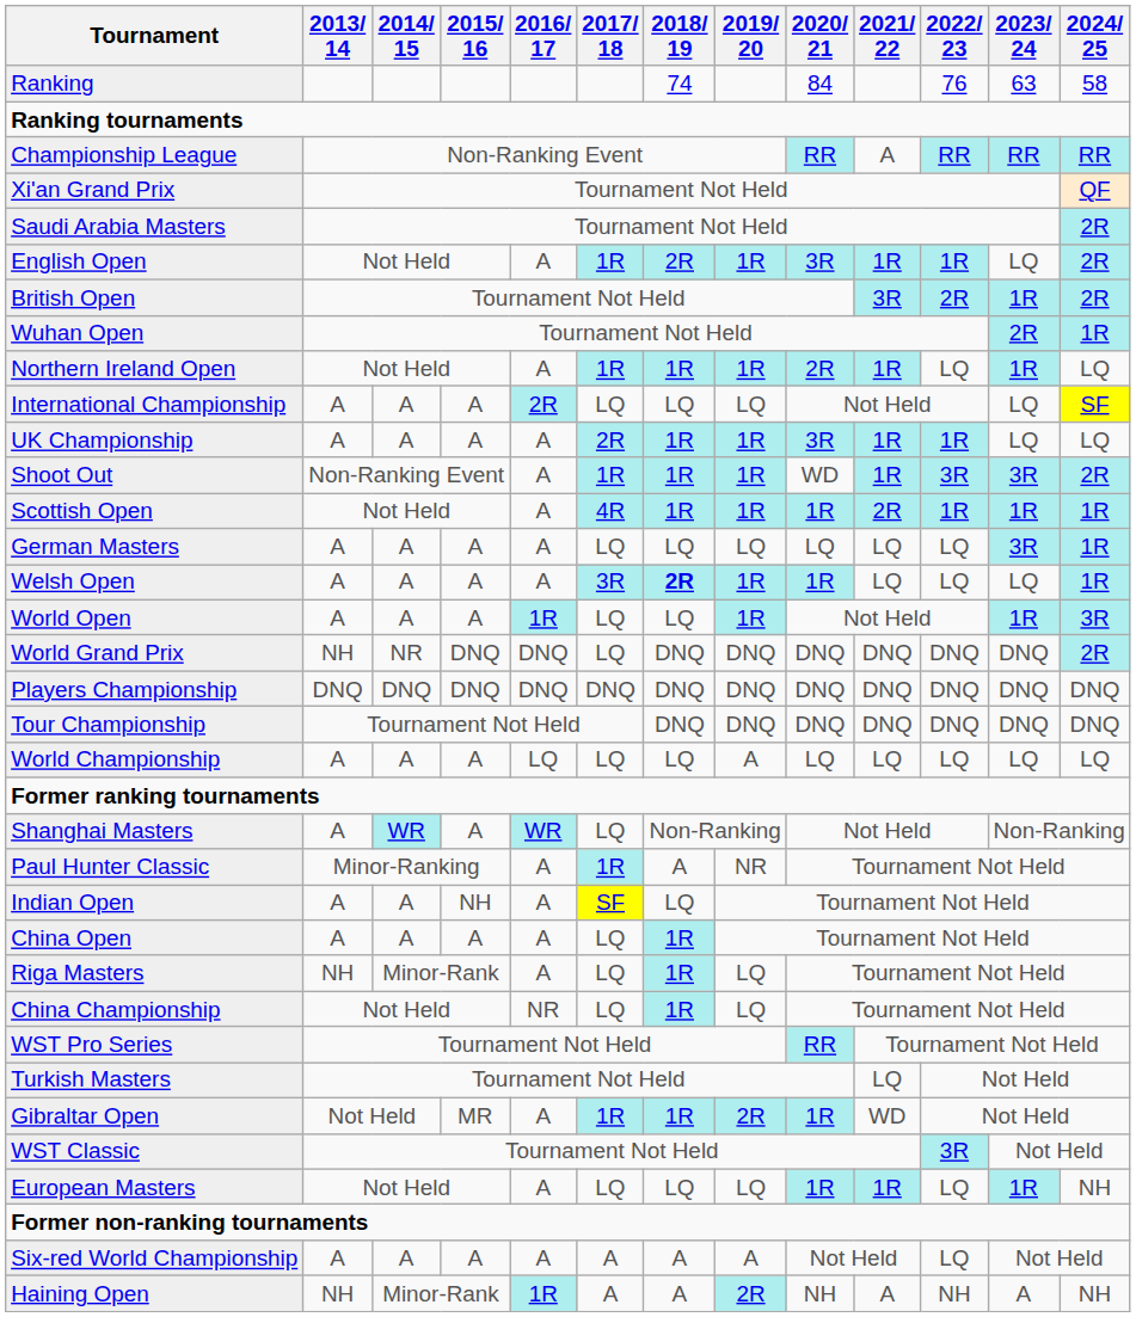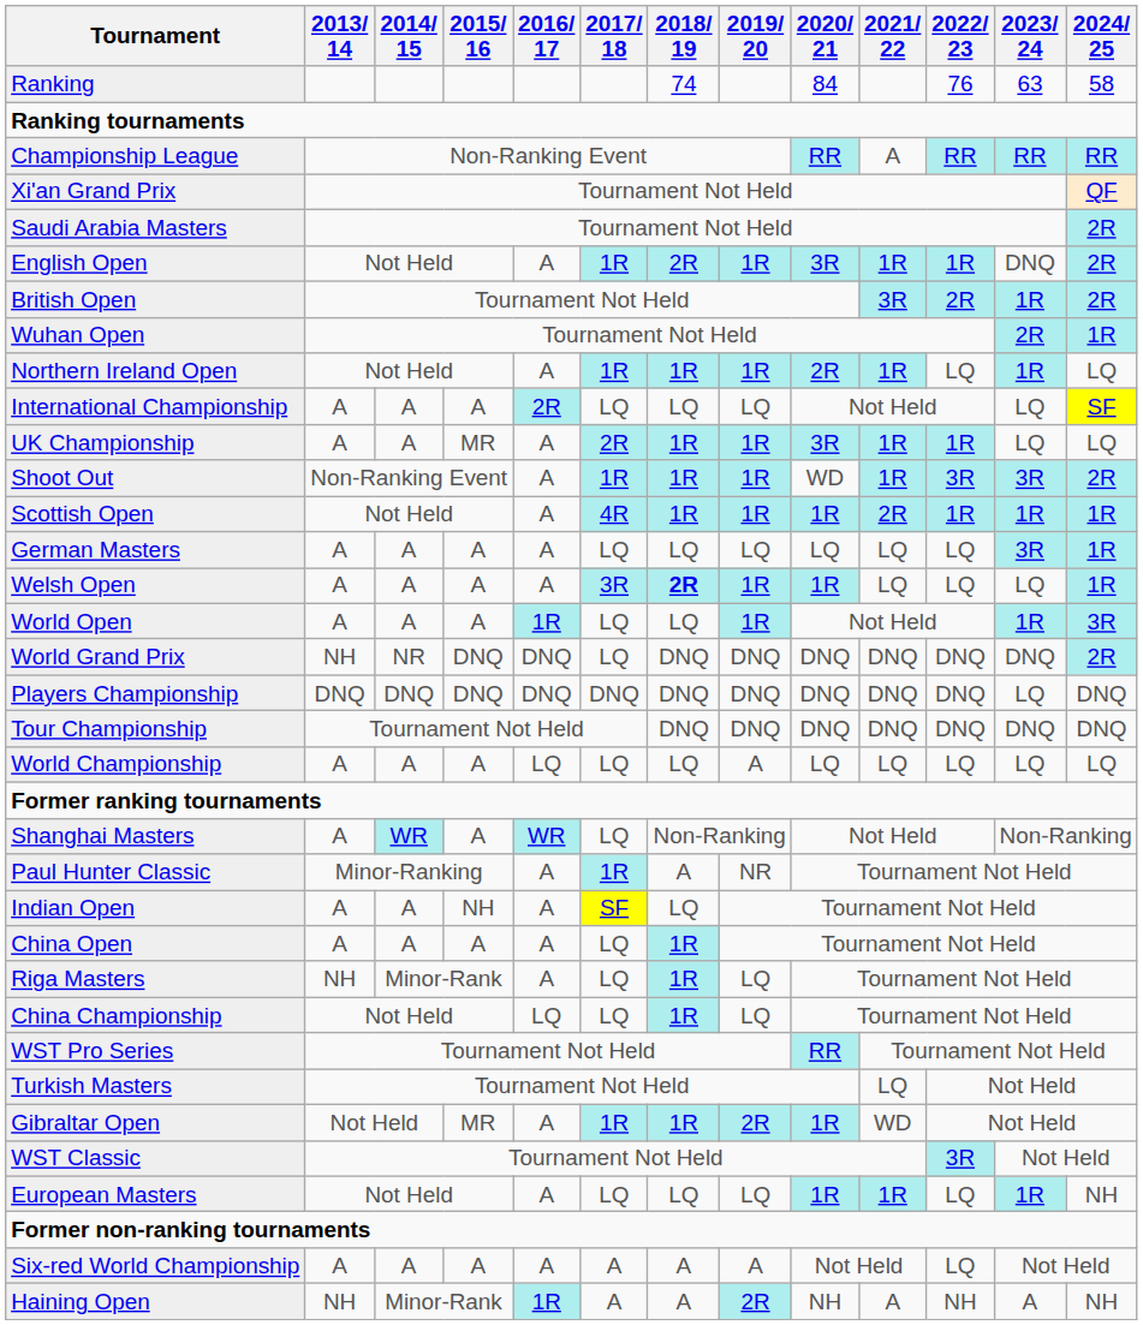English Open | 2023/ 24: LQ -> DNQ
UK Championship | 2015/ 16: A -> MR
Players Championship | 2023/ 24: DNQ -> LQ
China Championship | 2016/ 17: NR -> LQ
